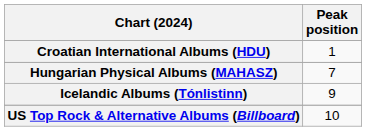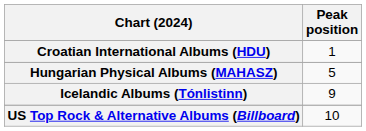Hungarian Physical Albums (MAHASZ) | Peak position: 7 -> 5
